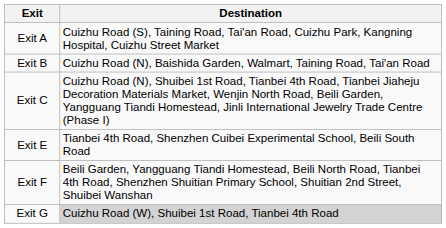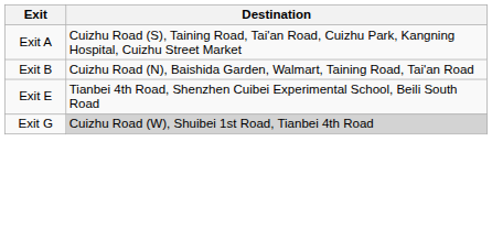- row: Exit C | Cuizhu Road (N), Shuibei 1st Road, Tianbei 4th Road, Tianbei Jiaheju Decoration Materials Market, Wenjin North Road, Beili Garden, Yangguang Tiandi Homestead, Jinli International Jewelry Trade Centre (Phase I)
- row: Exit F | Beili Garden, Yangguang Tiandi Homestead, Beili North Road, Tianbei 4th Road, Shenzhen Shuitian Primary School, Shuitian 2nd Street, Shuibei Wanshan
